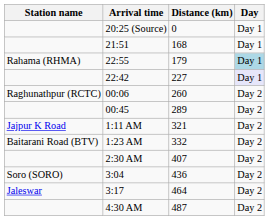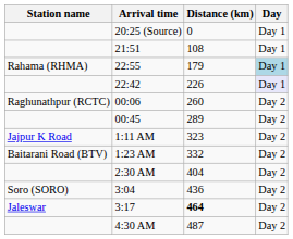21:51 | Distance (km): 168 -> 108
22:42 | Distance (km): 227 -> 226
1:11 AM | Distance (km): 321 -> 323
2:30 AM | Distance (km): 407 -> 404
3:17 | Distance (km): normal -> bold
